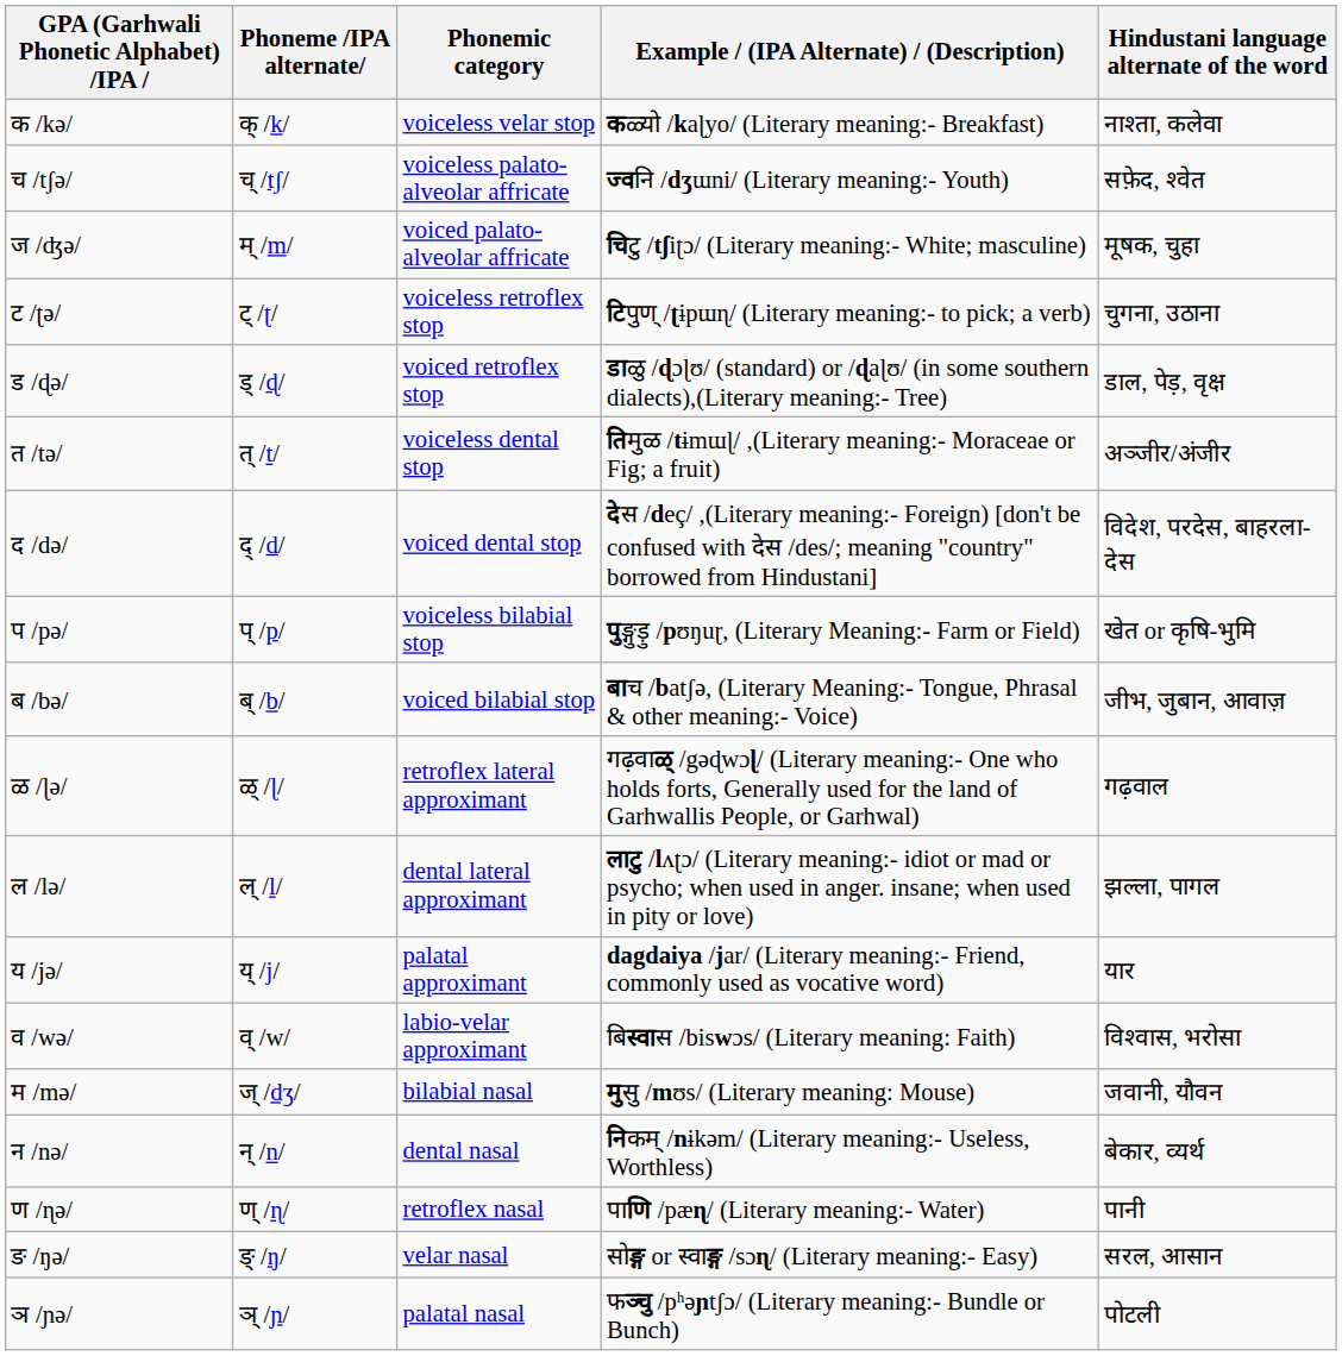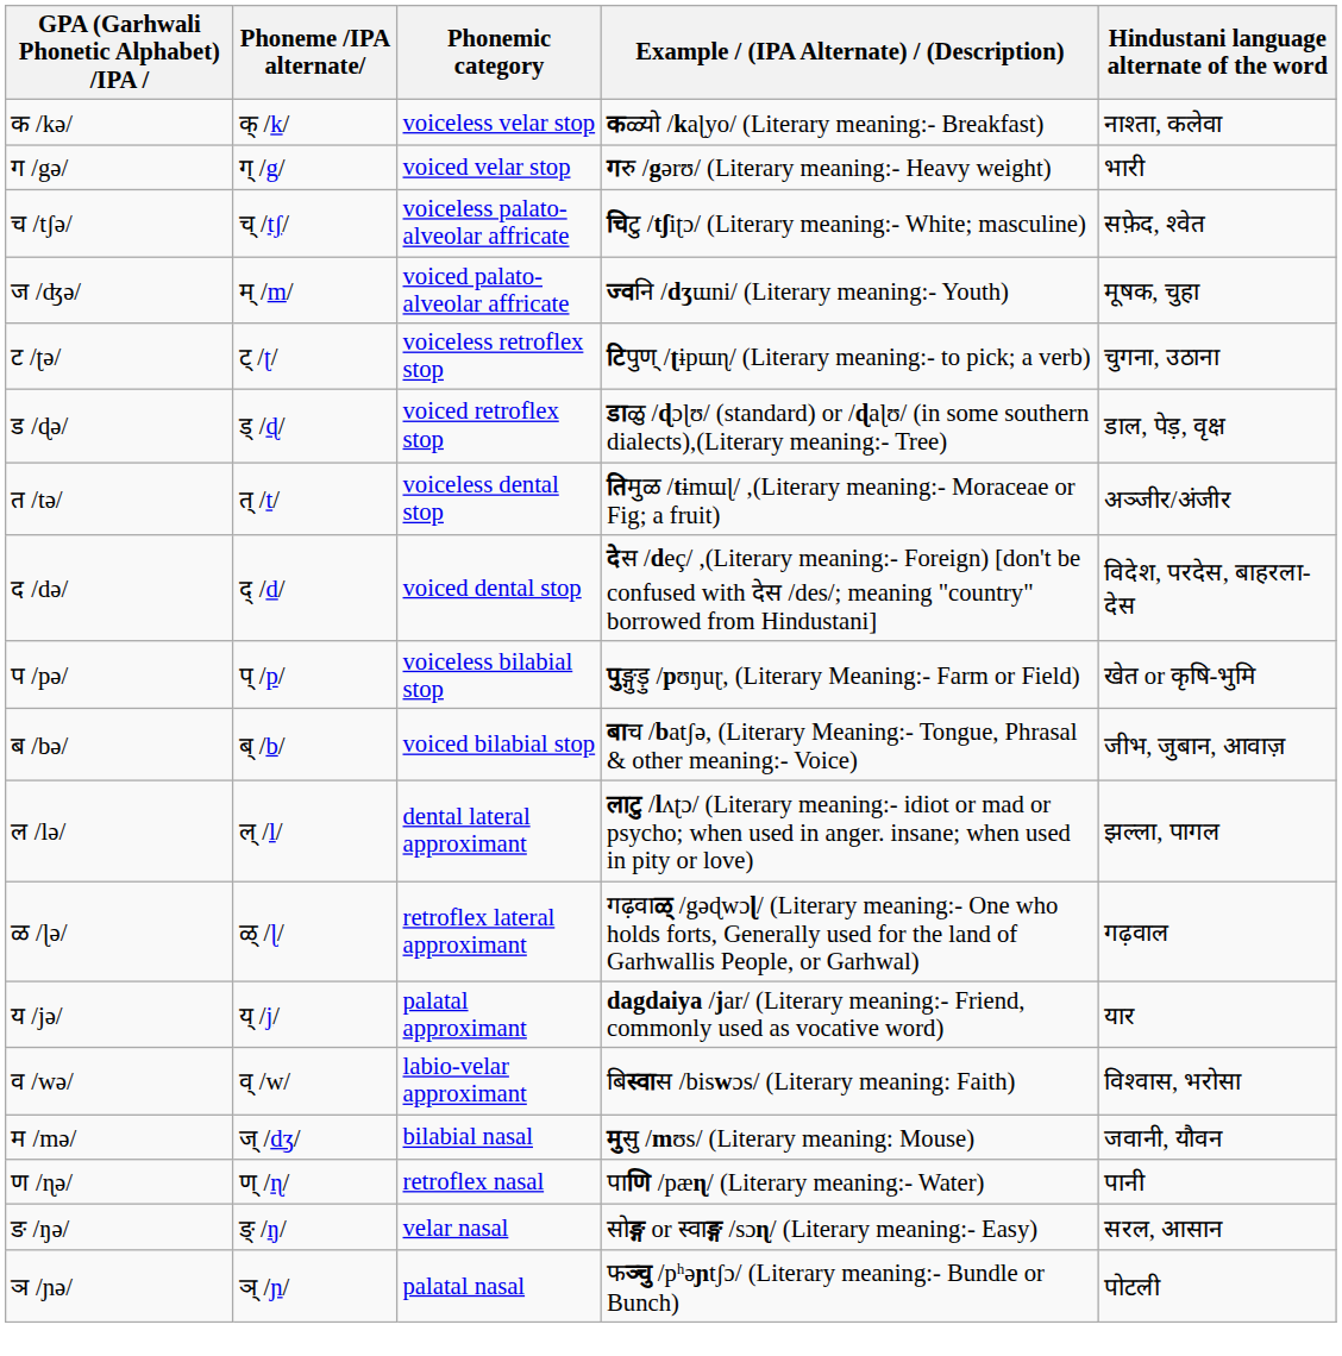+ row: ग /gə/ | ग् /g/ | voiced velar stop | गरु /gərʊ/ (Literary meaning:- Heavy weight) | भारी
च /tʃə/ | Example / (IPA Alternate) / (Description): ज्वनि /dʒɯni/ (Literary meaning:- Youth) -> चिटु /tʃiʈɔ/ (Literary meaning:- White; masculine)
ज /ʤə/ | Example / (IPA Alternate) / (Description): चिटु /tʃiʈɔ/ (Literary meaning:- White; masculine) -> ज्वनि /dʒɯni/ (Literary meaning:- Youth)
rows swapped: ल /lə/ <-> ळ /ɭə/
- row: न /nə/ | न् /n/ | dental nasal | निकम् /nɨkəm/ (Literary meaning:- Useless, Worthless) | बेकार, व्यर्थ
